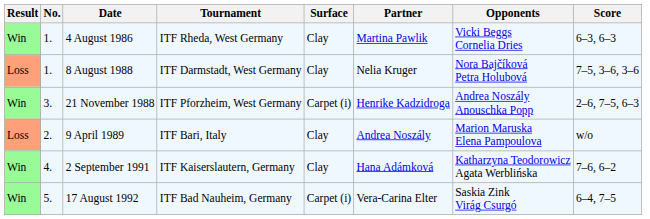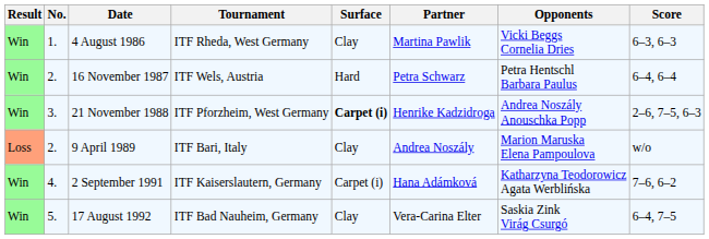+ row: Win | 2. | 16 November 1987 | ITF Wels, Austria | Hard | Petra Schwarz | Petra Hentschl Barbara Paulus | 6–4, 6–4
- row: Loss | 1. | 8 August 1988 | ITF Darmstadt, West Germany | Clay | Nelia Kruger | Nora Bajčíková Petra Holubová | 7–5, 3–6, 3–6
21 November 1988 | Surface: normal -> bold
2 September 1991 | Surface: Clay -> Carpet (i)
17 August 1992 | Surface: Carpet (i) -> Clay
